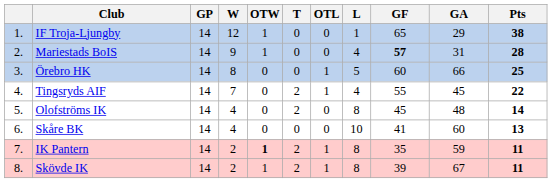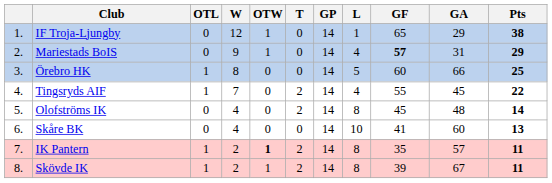columns swapped: GP <-> OTL
Mariestads BoIS | Pts: 28 -> 29
IK Pantern | GA: 59 -> 57
